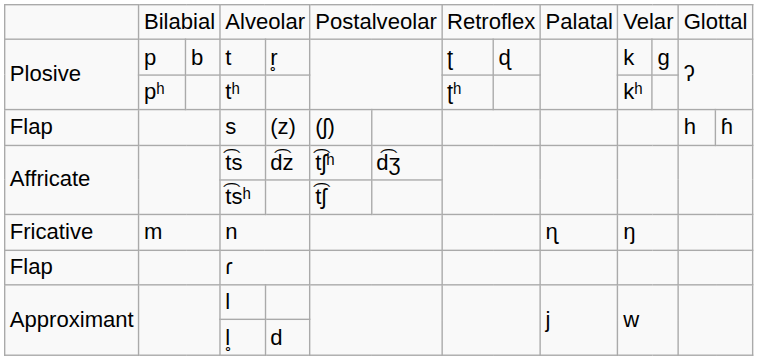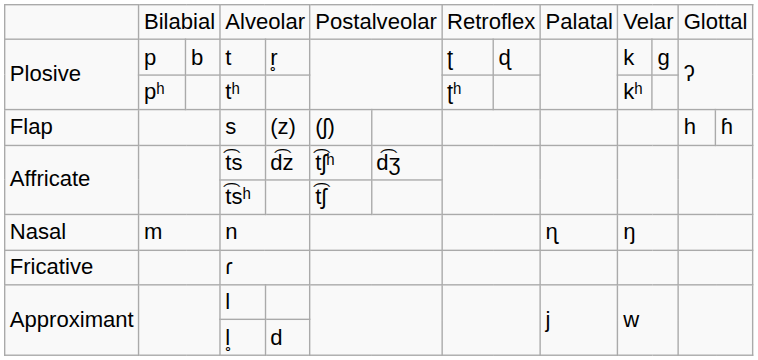n | column 1: Fricative -> Nasal
ɾ | column 1: Flap -> Fricative
